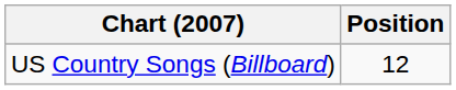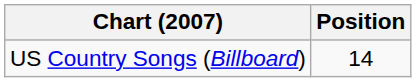US Country Songs (Billboard) | Position: 12 -> 14
